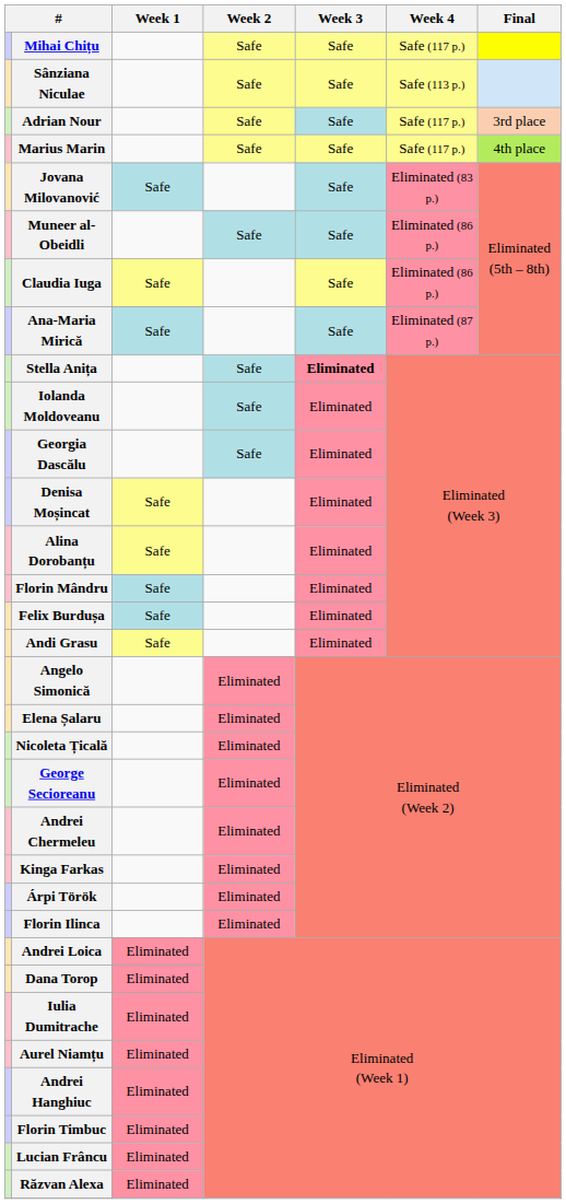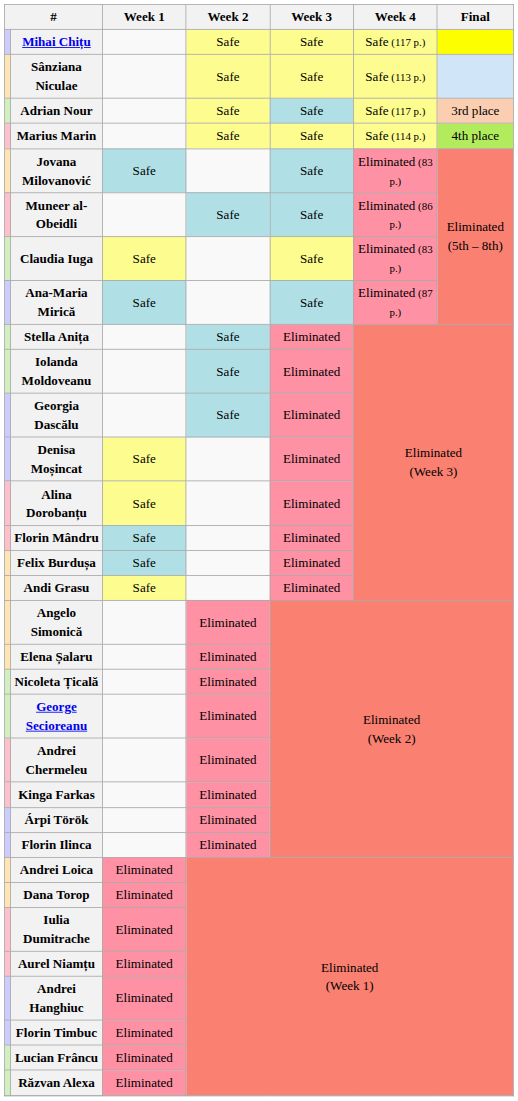Marius Marin | Week 4: Safe (117 p.) -> Safe (114 p.)
Claudia Iuga | Week 4: Eliminated (86 p.) -> Eliminated (83 p.)
Stella Anița | Week 3: bold -> normal
